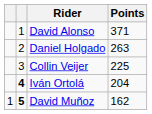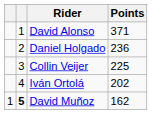Daniel Holgado | Points: 263 -> 236
Iván Ortolá | column 2: bold -> normal
Iván Ortolá | Points: 204 -> 202
